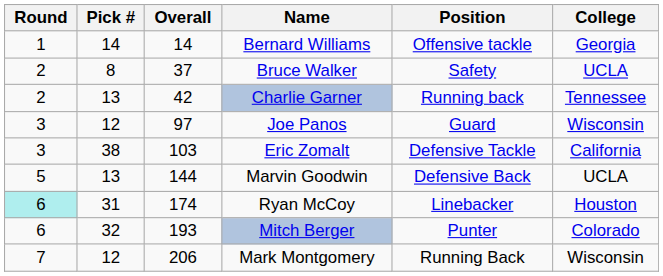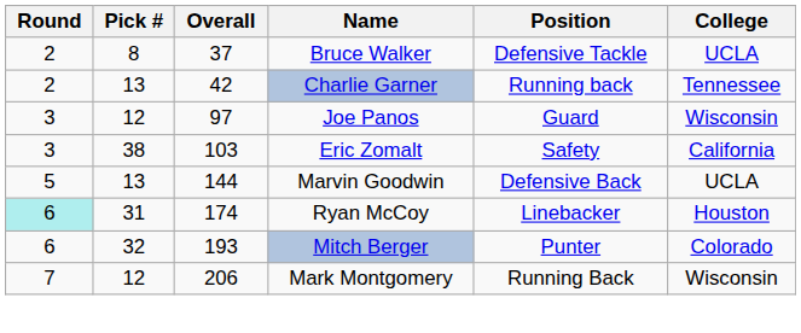- row: 1 | 14 | 14 | Bernard Williams | Offensive tackle | Georgia
Bruce Walker | Position: Safety -> Defensive Tackle
Eric Zomalt | Position: Defensive Tackle -> Safety
